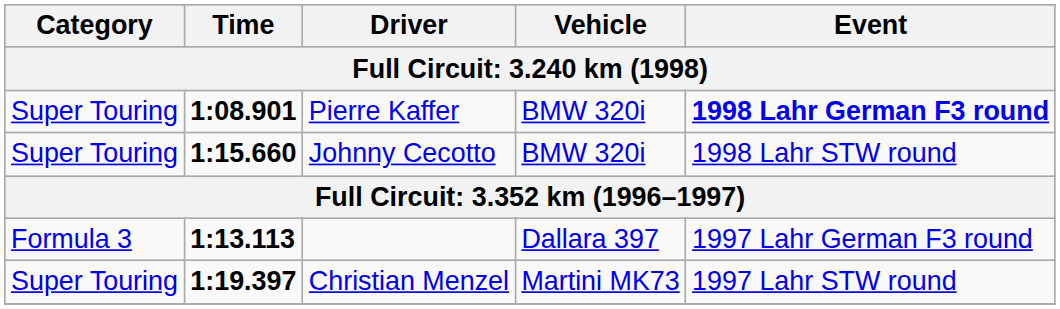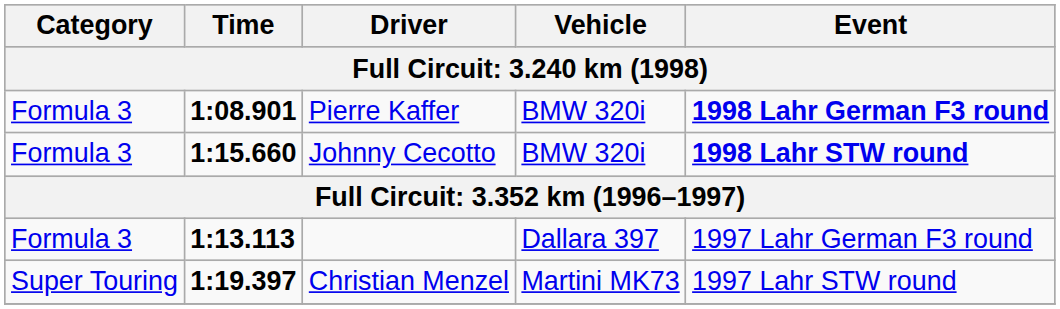Pierre Kaffer | Category: Super Touring -> Formula 3
Johnny Cecotto | Category: Super Touring -> Formula 3
Johnny Cecotto | Event: normal -> bold
